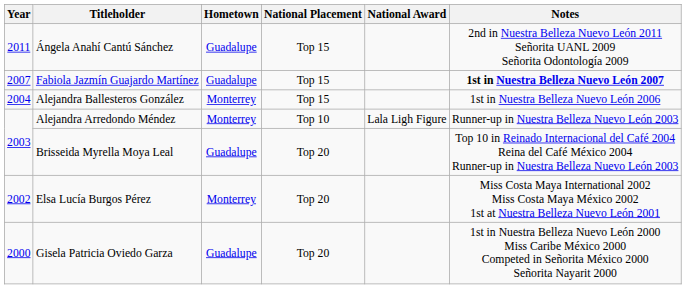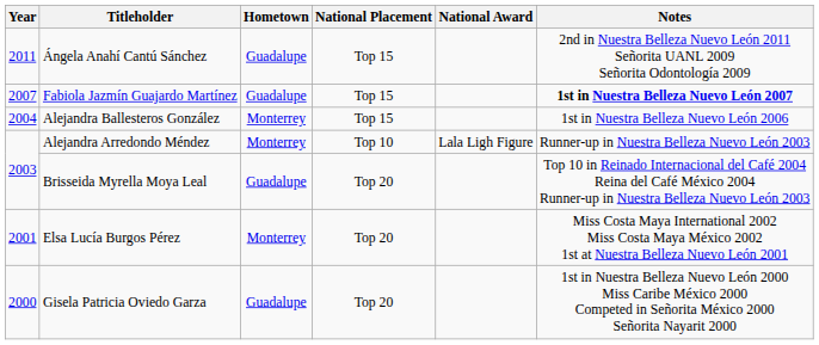Elsa Lucía Burgos Pérez | Year: 2002 -> 2001
